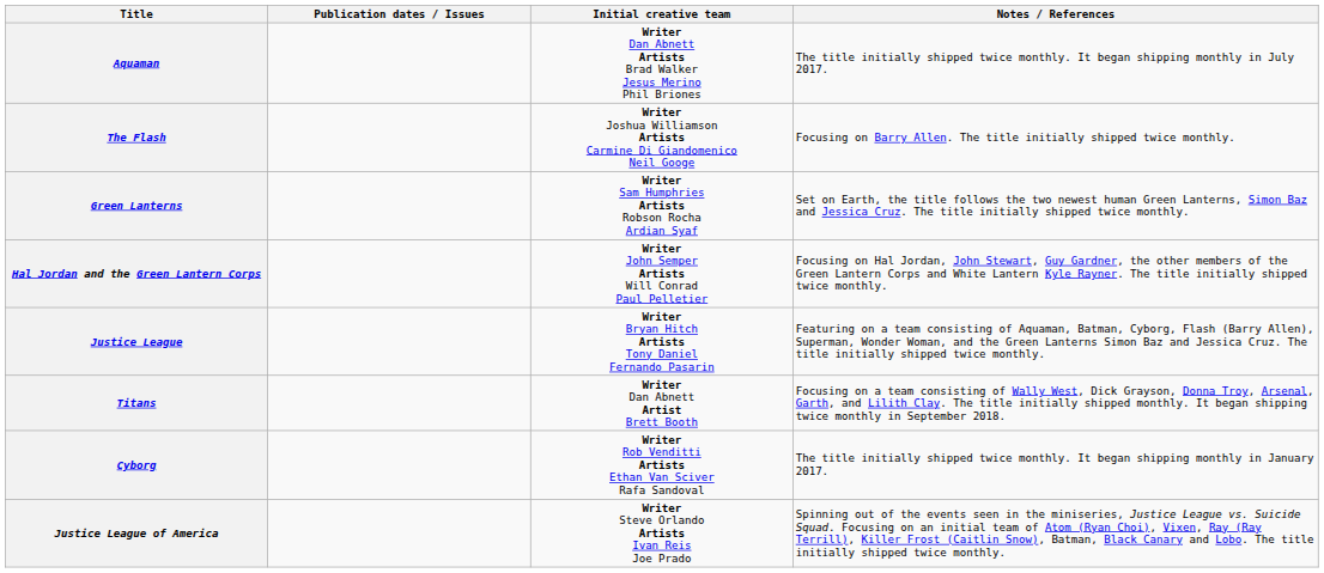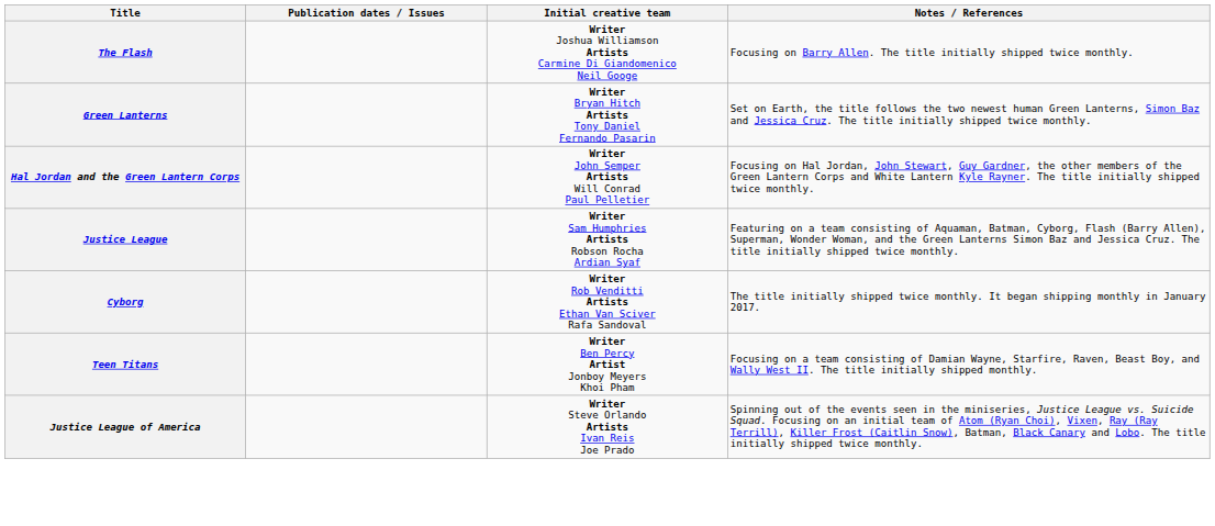- row: Aquaman | Writer Dan Abnett Artists Brad Walker Jesus Merino Phil Briones | The title initially shipped twice monthly. It began shipping monthly in July 2017.
Green Lanterns | Initial creative team: Writer Sam Humphries Artists Robson Rocha Ardian Syaf -> Writer Bryan Hitch Artists Tony Daniel Fernando Pasarin
Justice League | Initial creative team: Writer Bryan Hitch Artists Tony Daniel Fernando Pasarin -> Writer Sam Humphries Artists Robson Rocha Ardian Syaf
- row: Titans | Writer Dan Abnett Artist Brett Booth | Focusing on a team consisting of Wally West, Dick Grayson, Donna Troy, Arsenal, Garth, and Lilith Clay. The title initially shipped monthly. It began shipping twice monthly in September 2018.
+ row: Teen Titans | Writer Ben Percy Artist Jonboy Meyers Khoi Pham | Focusing on a team consisting of Damian Wayne, Starfire, Raven, Beast Boy, and Wally West II. The title initially shipped monthly.
